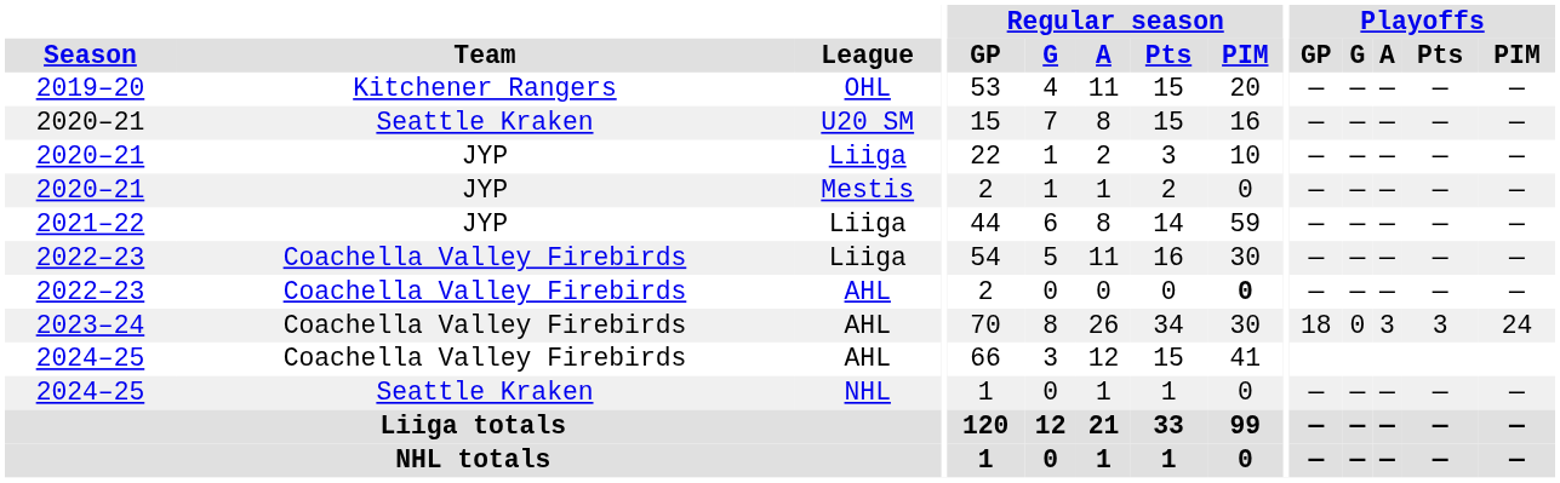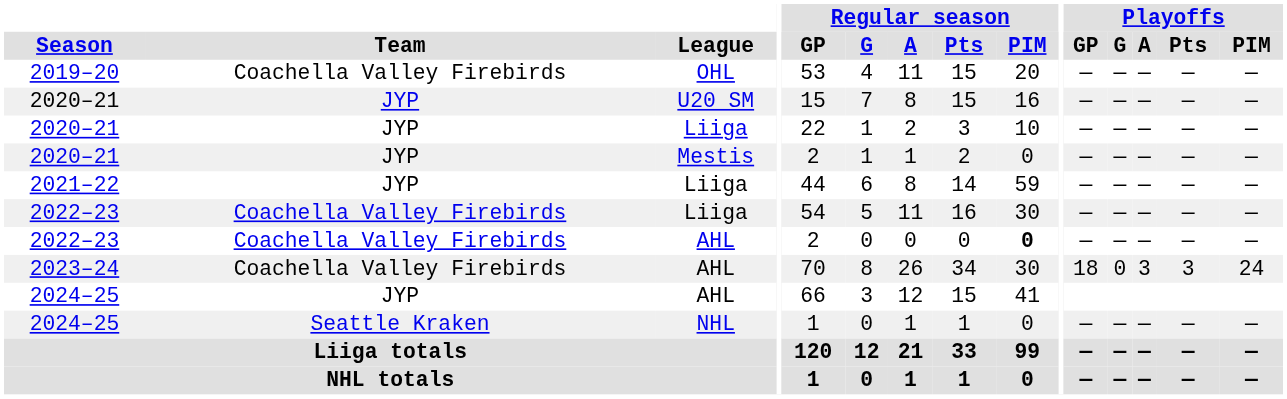2019–20 | Team: Kitchener Rangers -> Coachella Valley Firebirds
2020–21 / U20 SM | Team: Seattle Kraken -> JYP
2024–25 / AHL | Team: Coachella Valley Firebirds -> JYP
